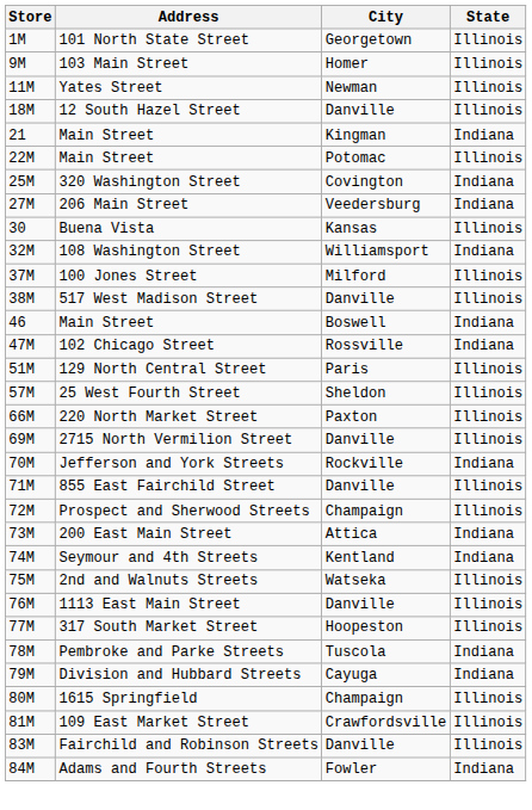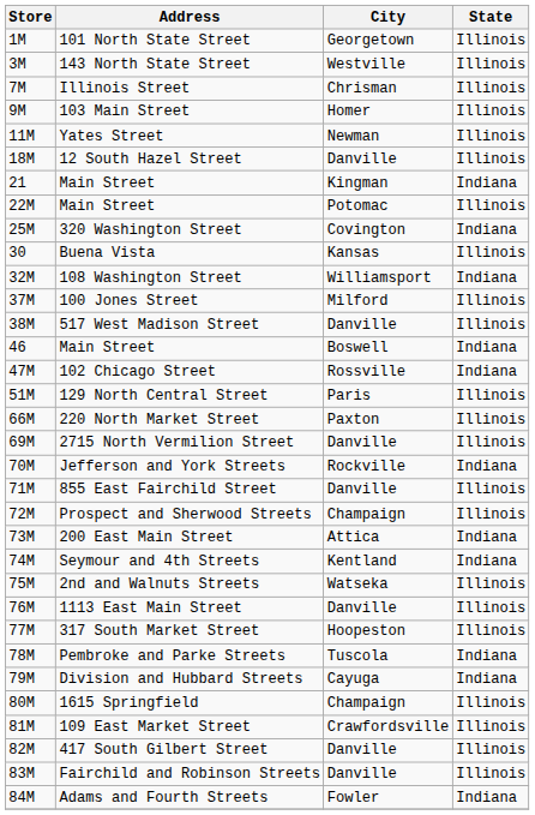+ row: 3M | 143 North State Street | Westville | Illinois
+ row: 7M | Illinois Street | Chrisman | Illinois
- row: 27M | 206 Main Street | Veedersburg | Indiana
- row: 57M | 25 West Fourth Street | Sheldon | Illinois
+ row: 82M | 417 South Gilbert Street | Danville | Illinois
